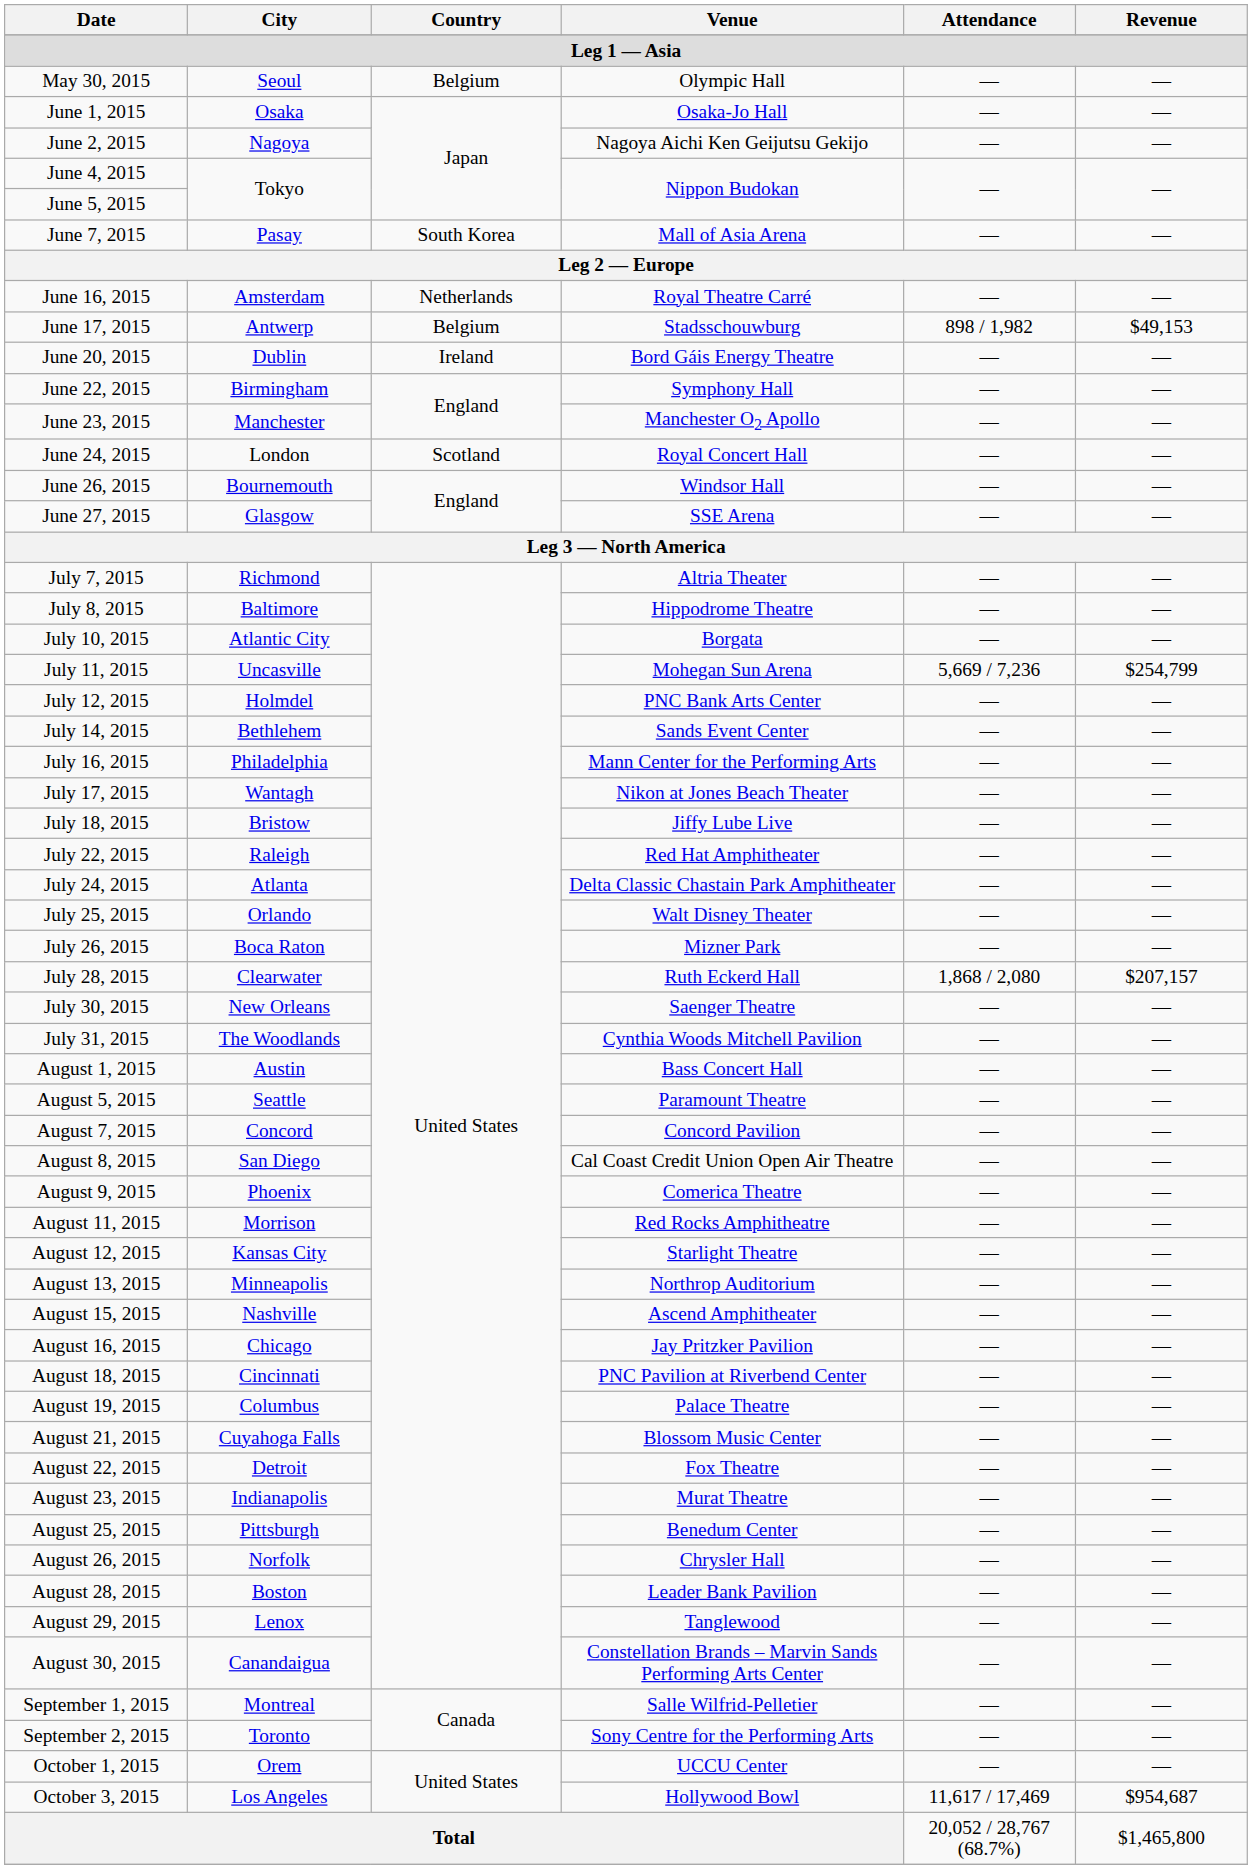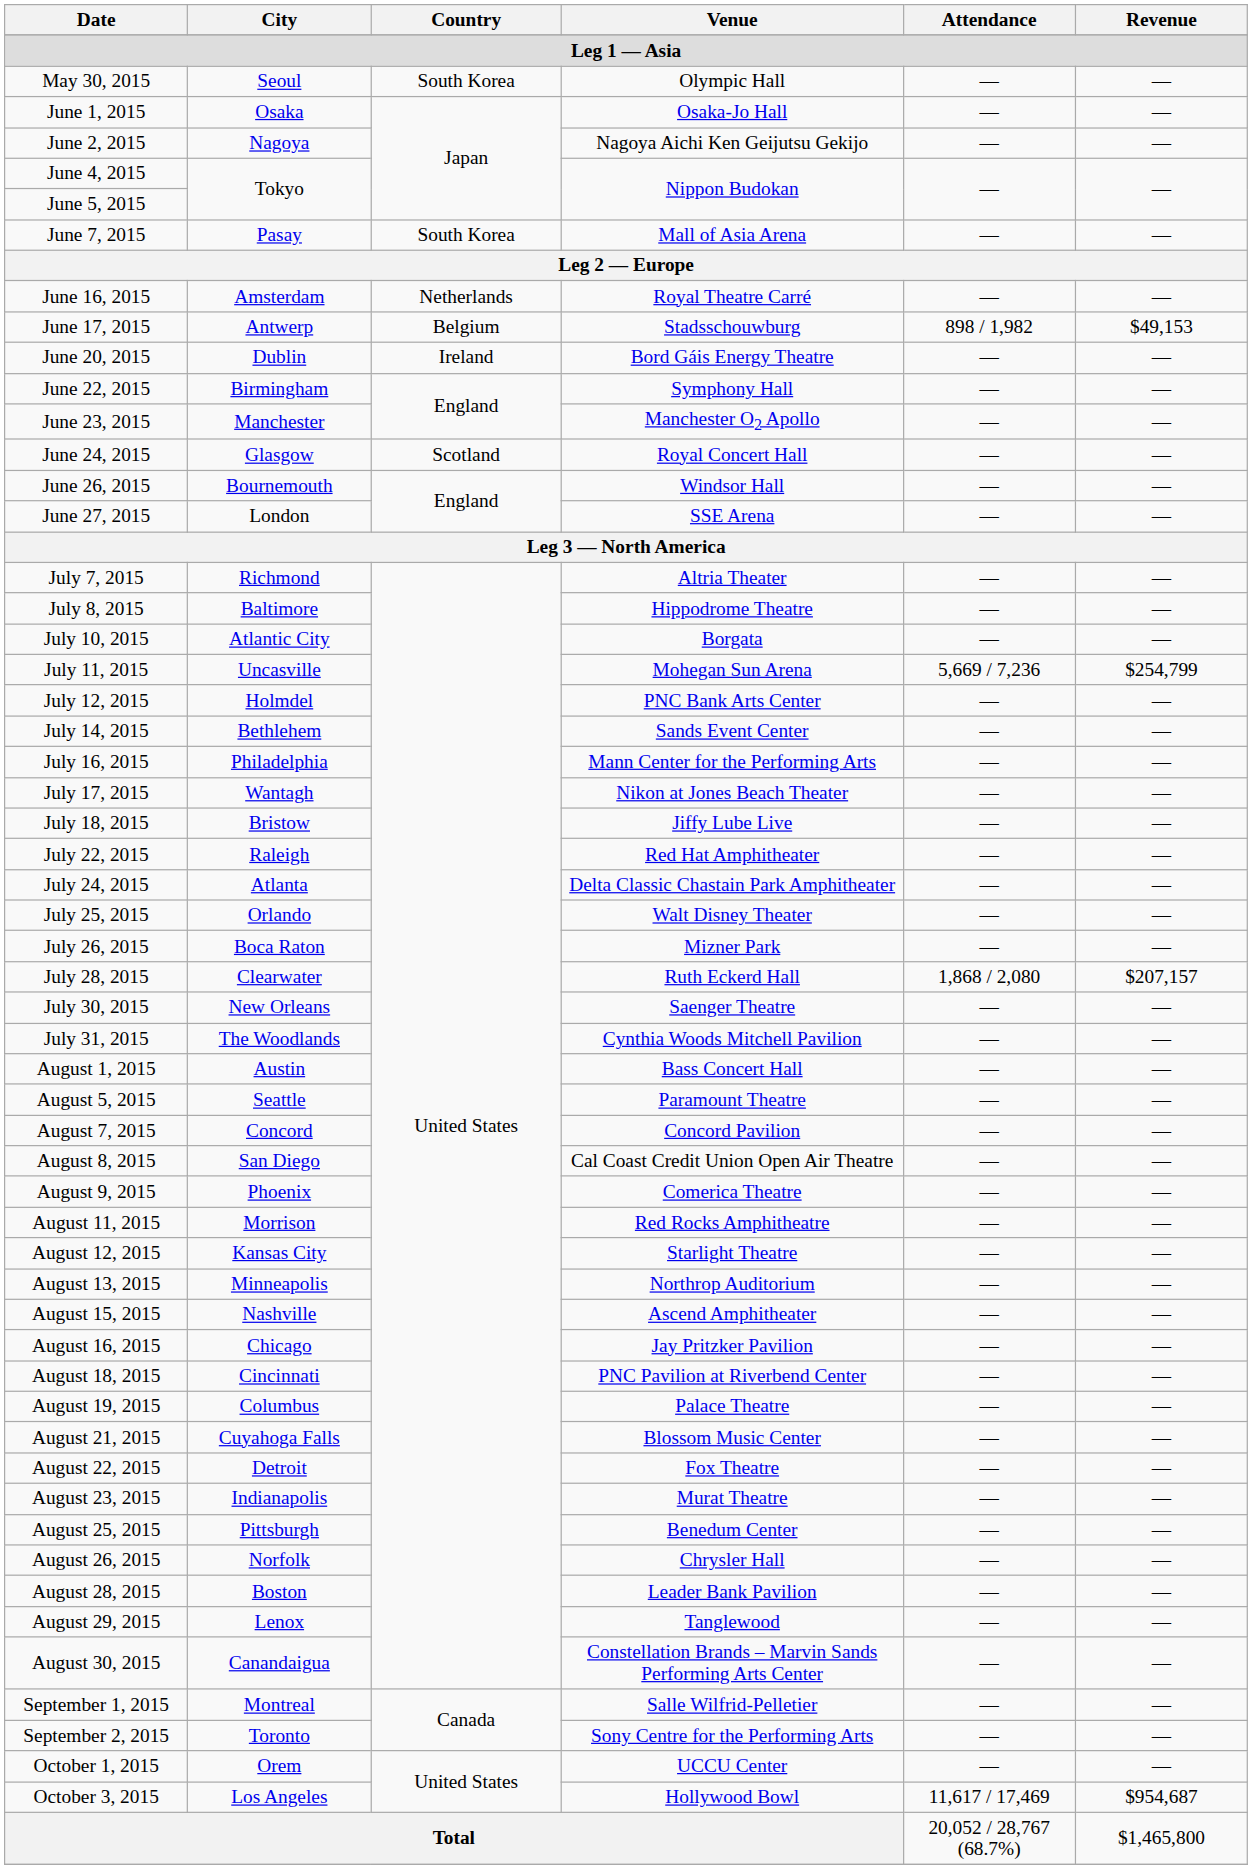May 30, 2015 | Country: Belgium -> South Korea
June 24, 2015 | City: London -> Glasgow
June 27, 2015 | City: Glasgow -> London
